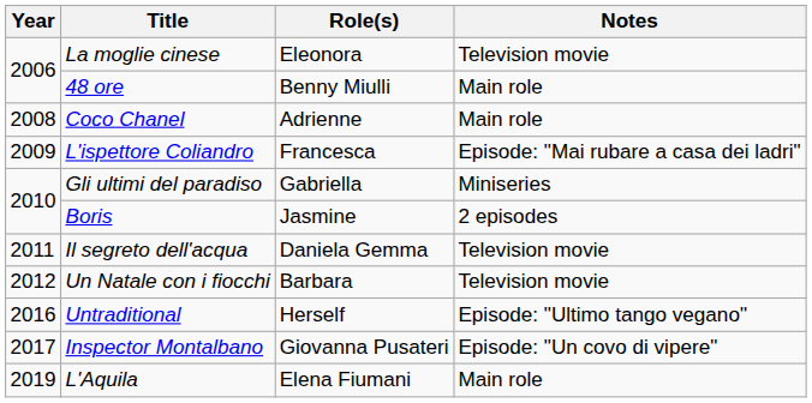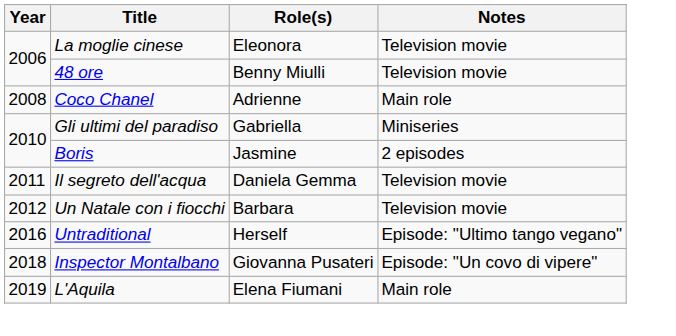48 ore | Notes: Main role -> Television movie
- row: 2009 | L'ispettore Coliandro | Francesca | Episode: "Mai rubare a casa dei ladri"
Inspector Montalbano | Year: 2017 -> 2018
